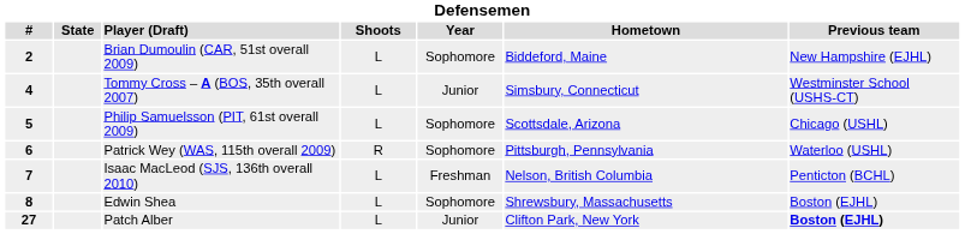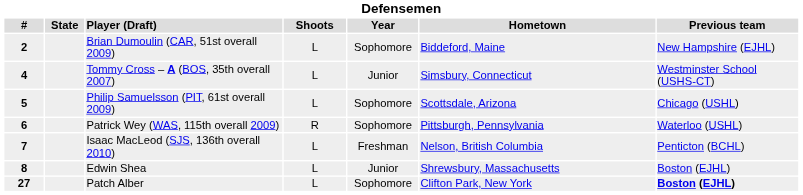Edwin Shea | Year: Sophomore -> Junior
Patch Alber | Year: Junior -> Sophomore
